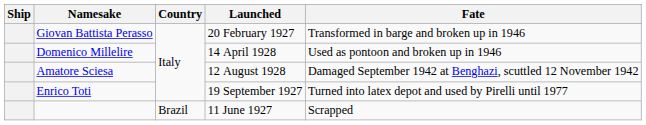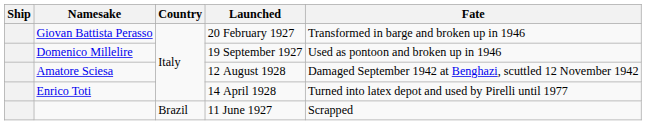Domenico Millelire | Launched: 14 April 1928 -> 19 September 1927
Enrico Toti | Launched: 19 September 1927 -> 14 April 1928
